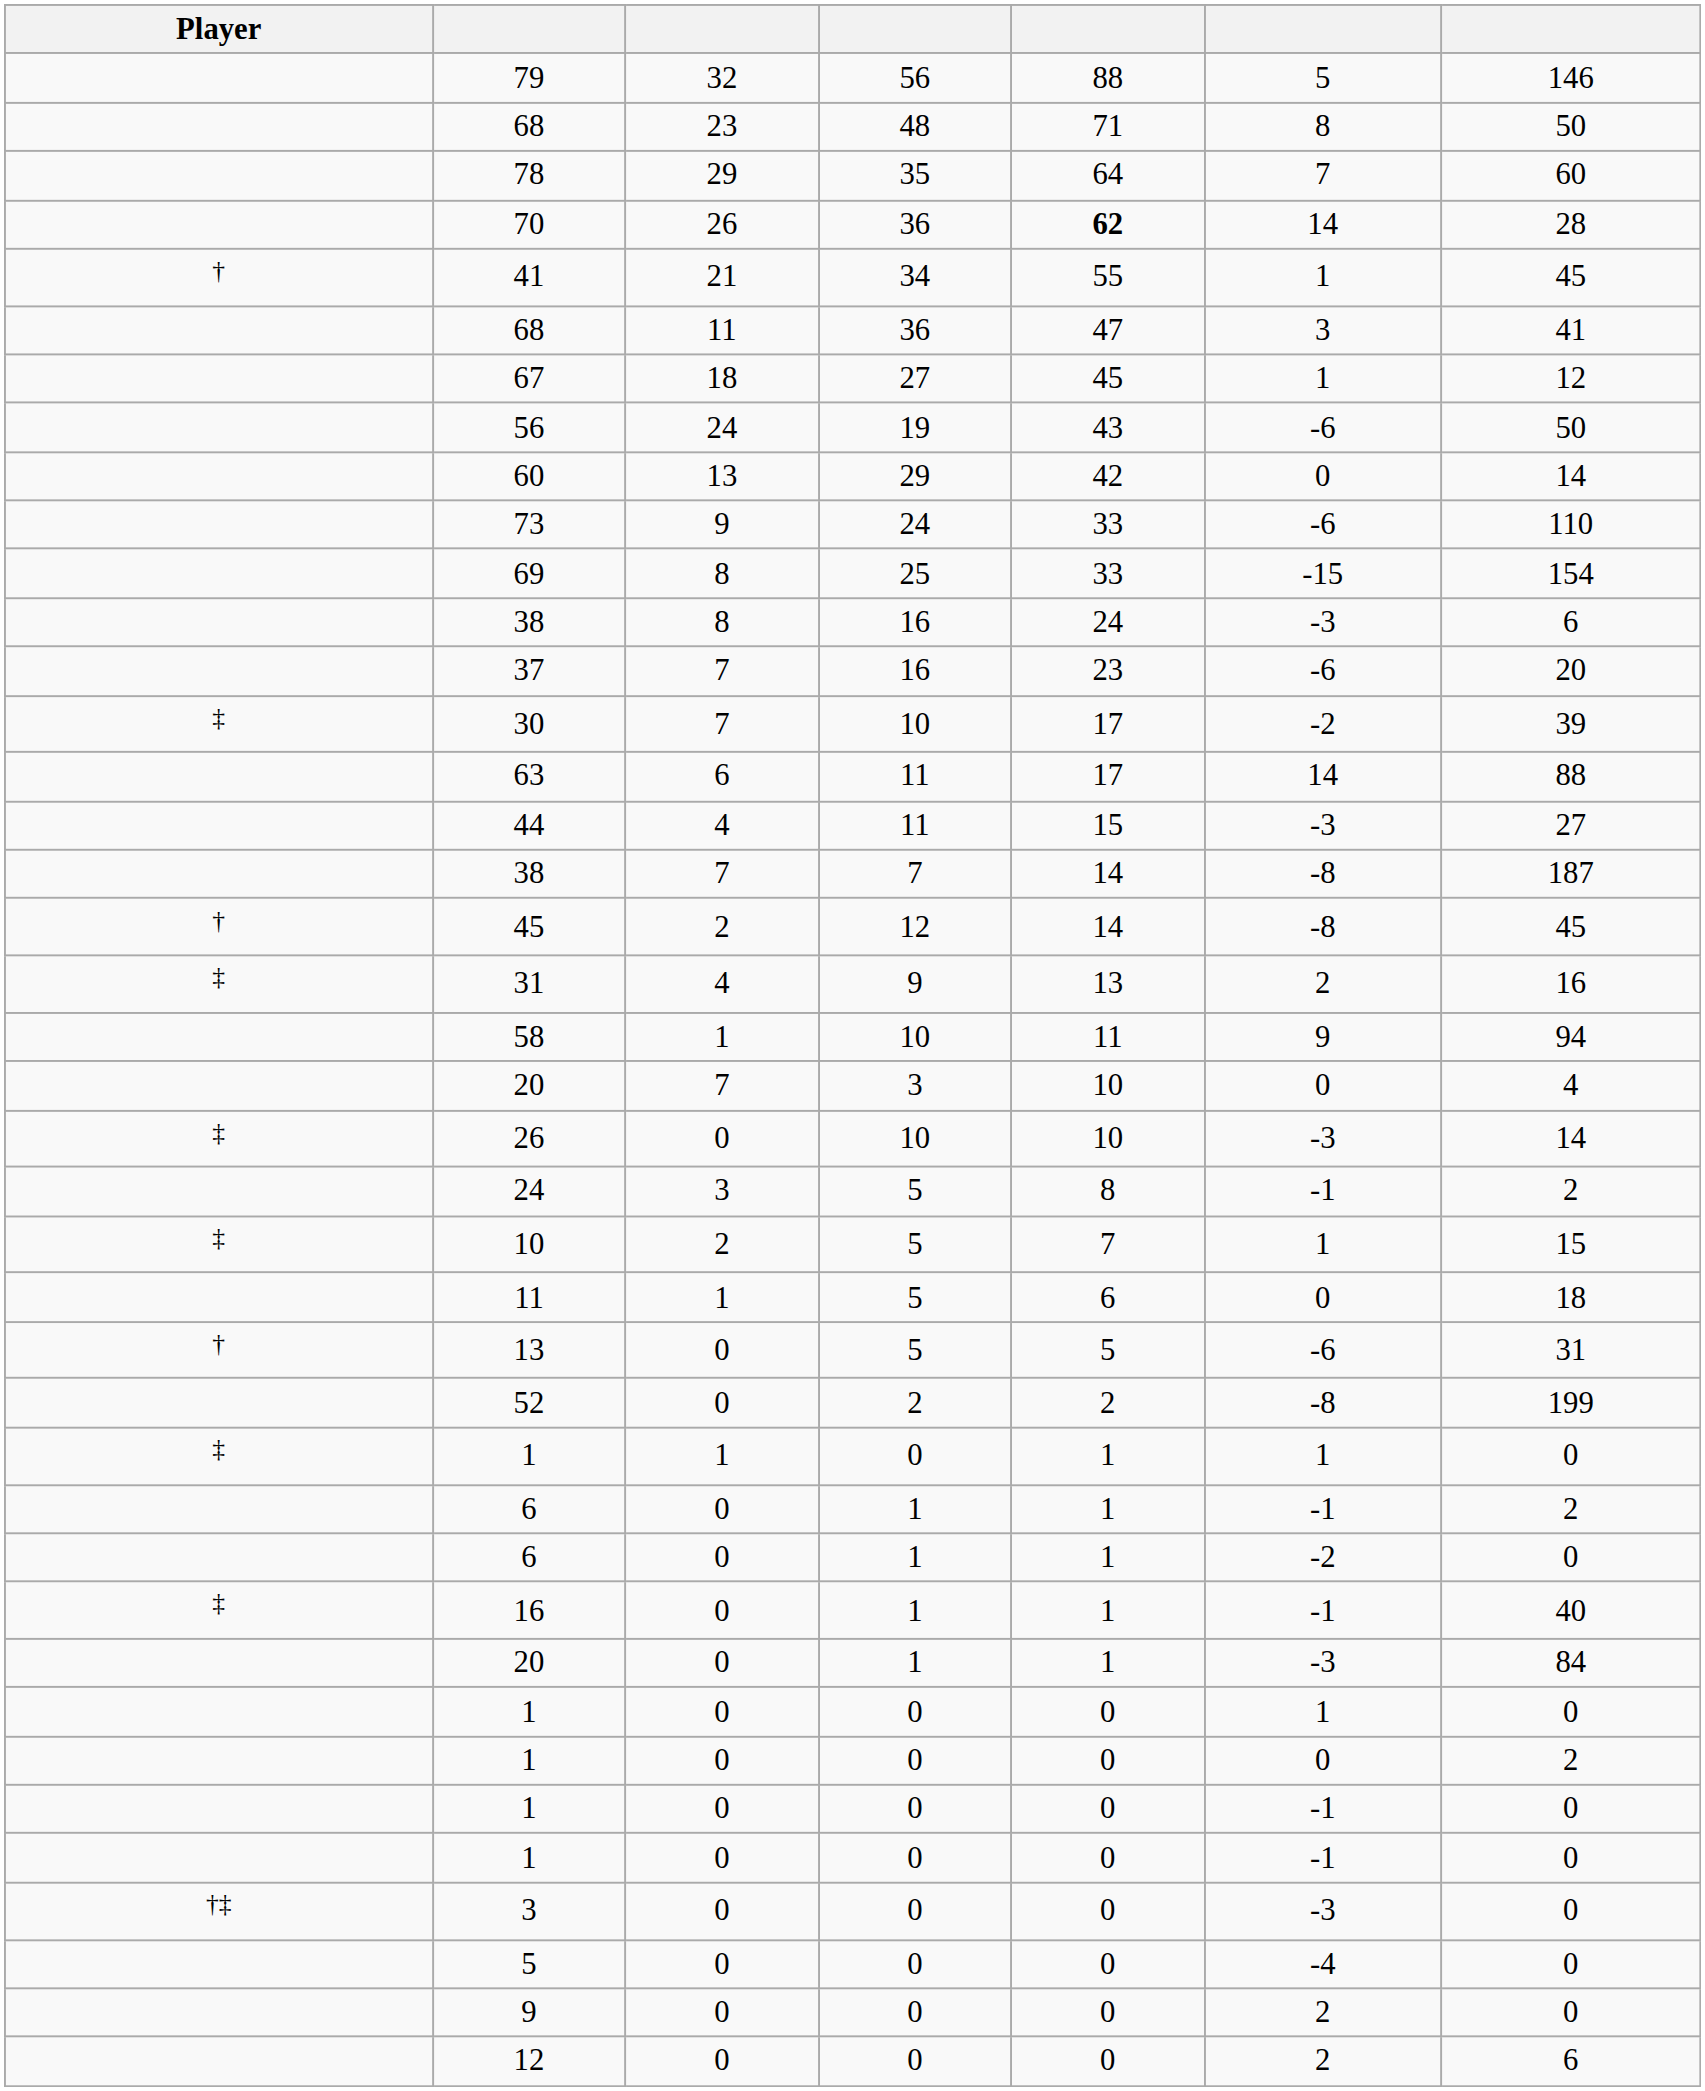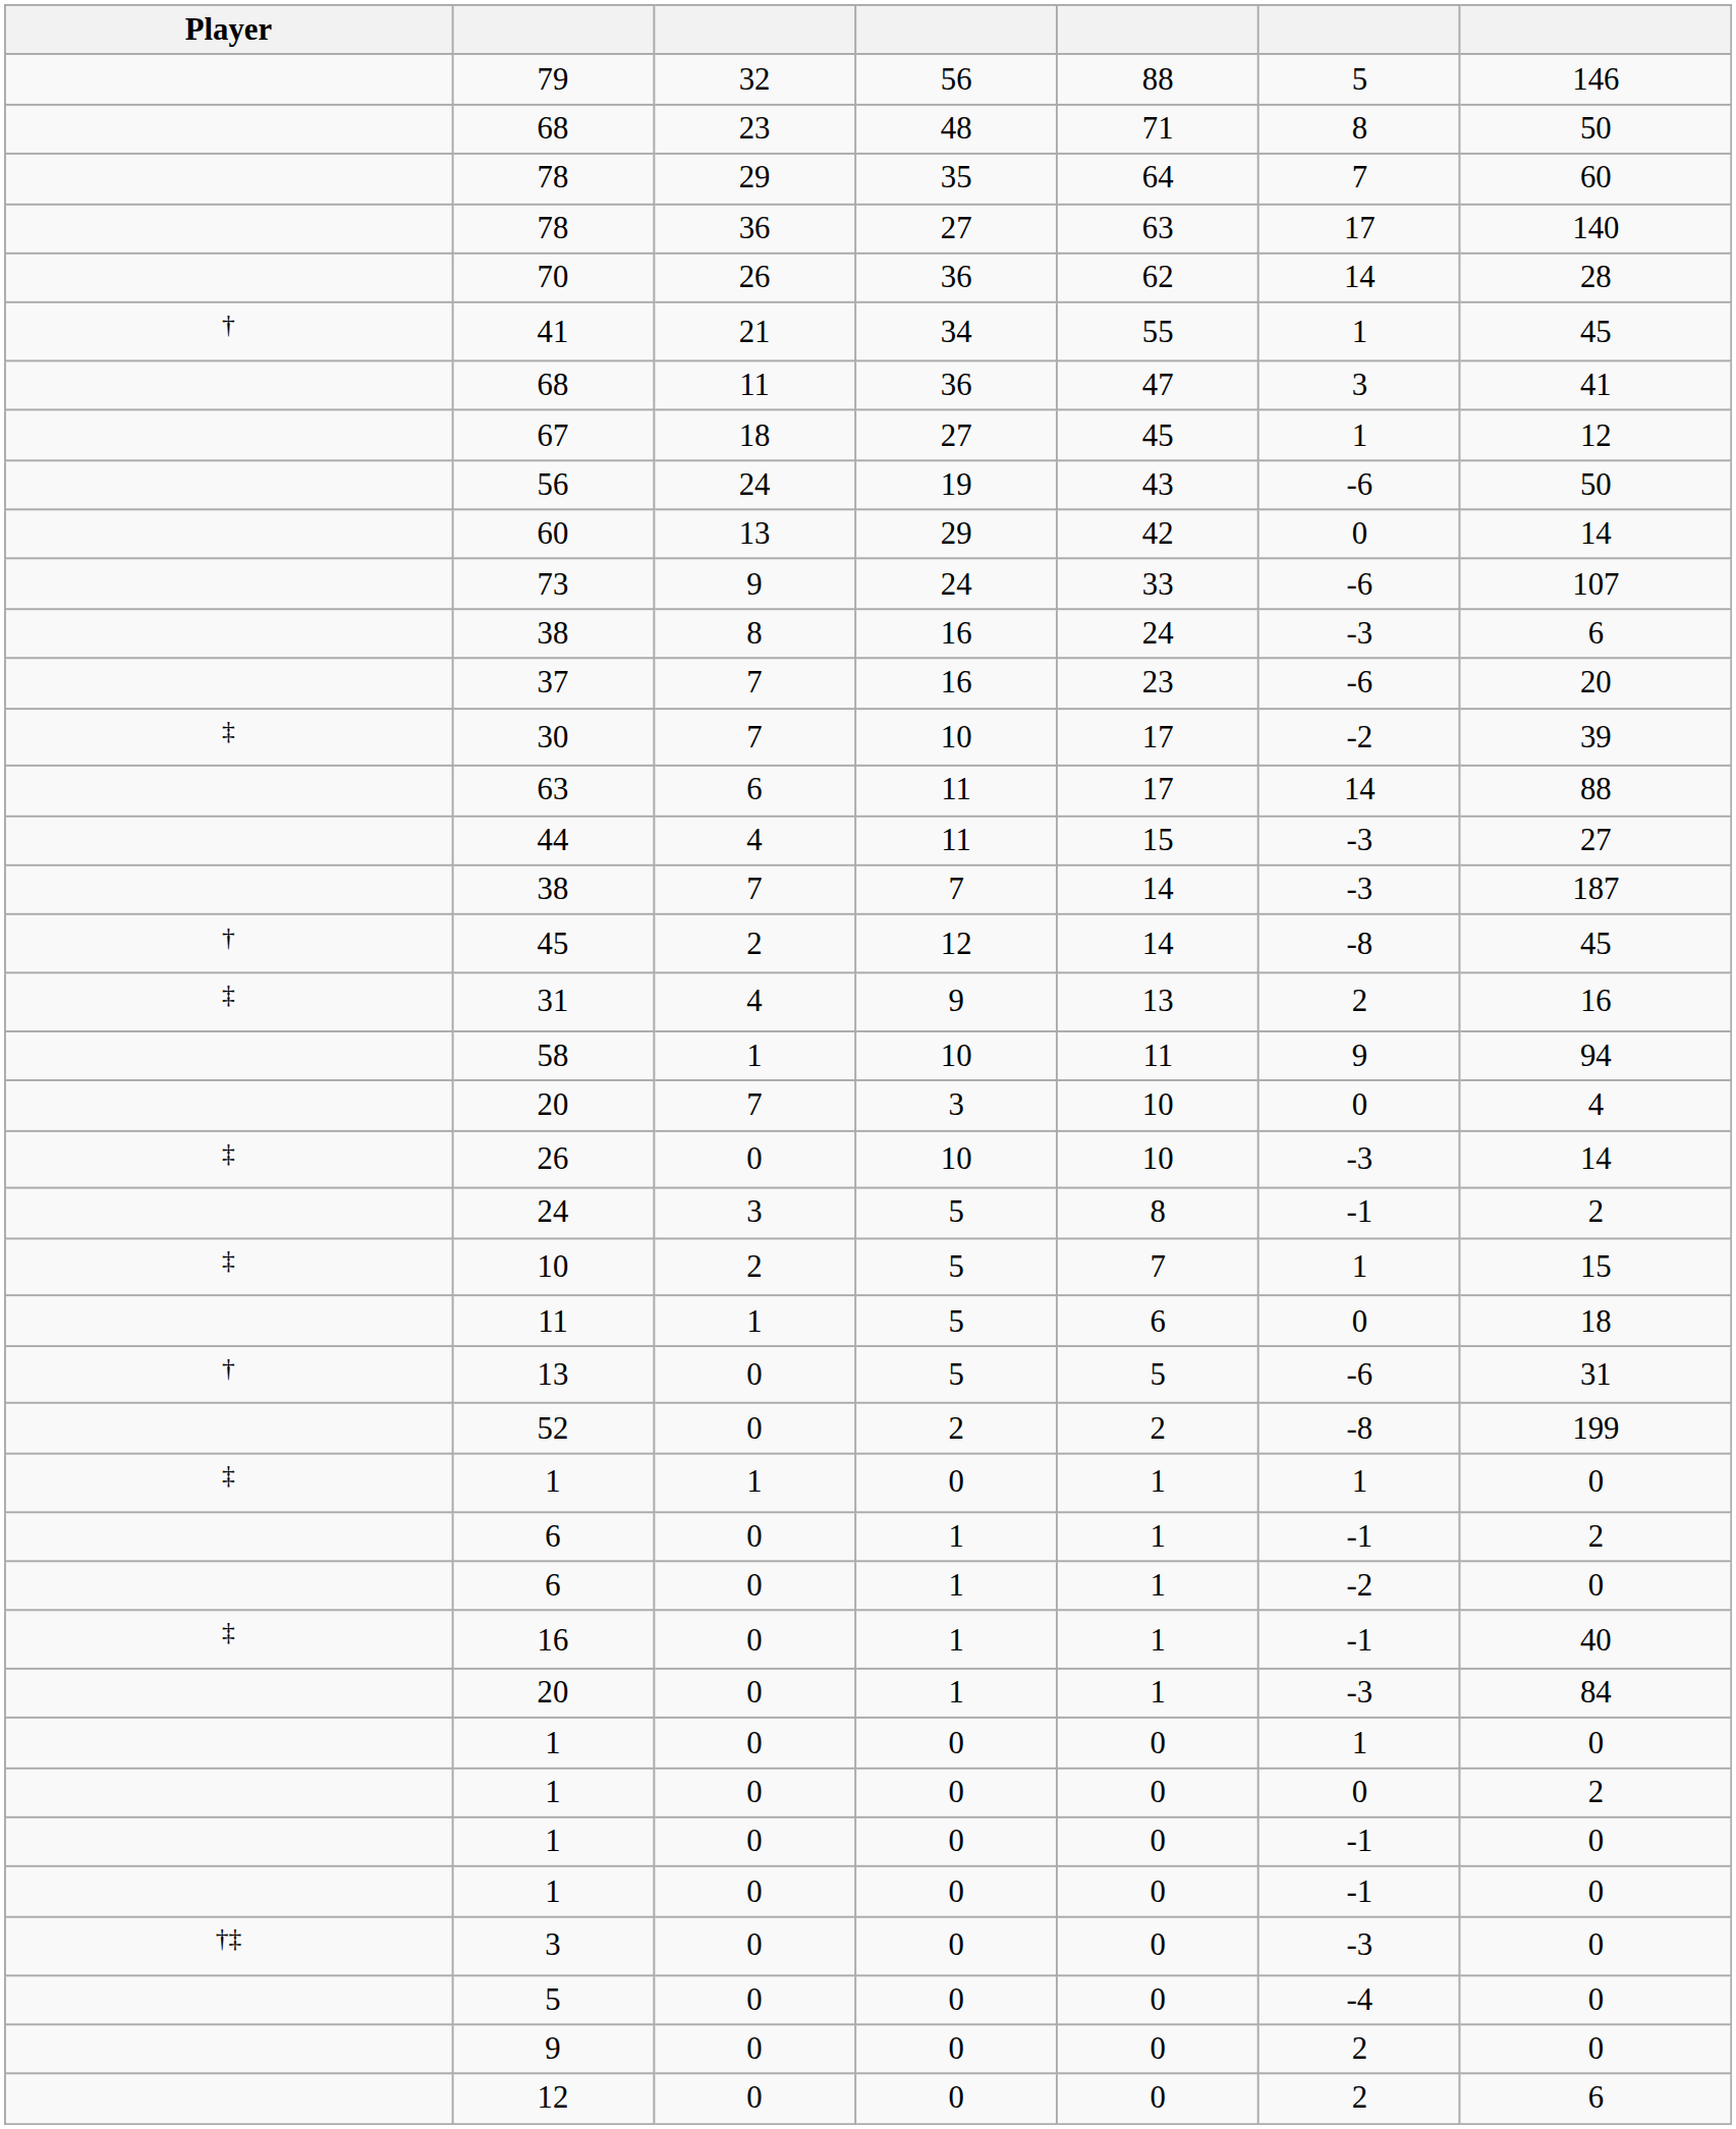+ row: 78 | 36 | 27 | 63 | 17 | 140
70 | column 5: bold -> normal
73 | column 7: 110 -> 107
- row: 69 | 8 | 25 | 33 | -15 | 154
38 / 7 | column 6: -8 -> -3
